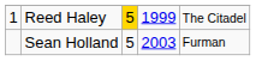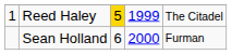Sean Holland | column 3: 5 -> 6
Sean Holland | column 4: 2003 -> 2000
